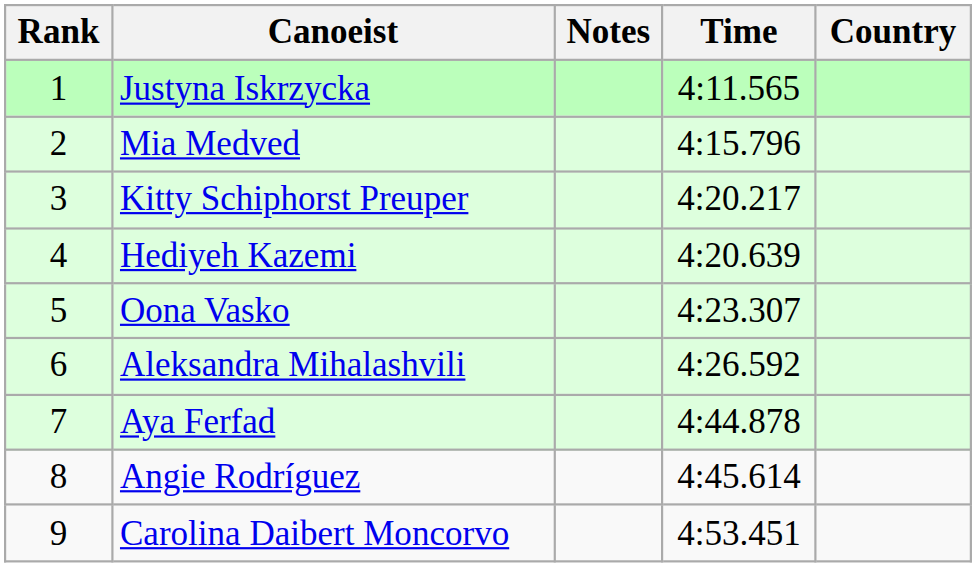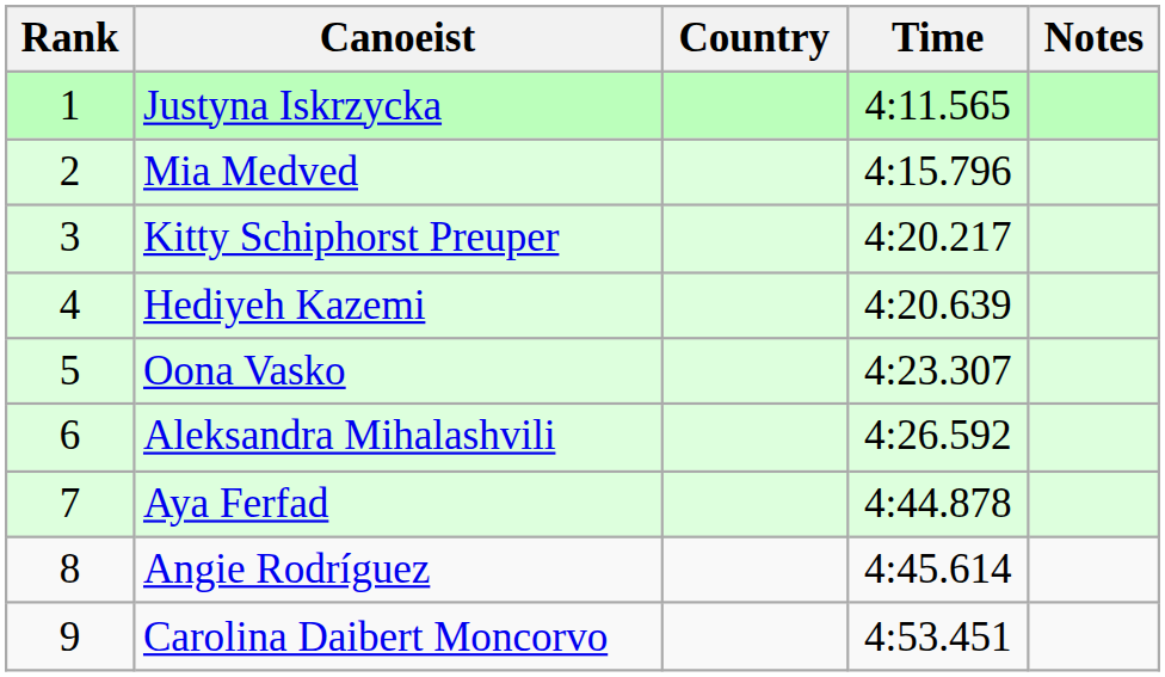columns swapped: Country <-> Notes
